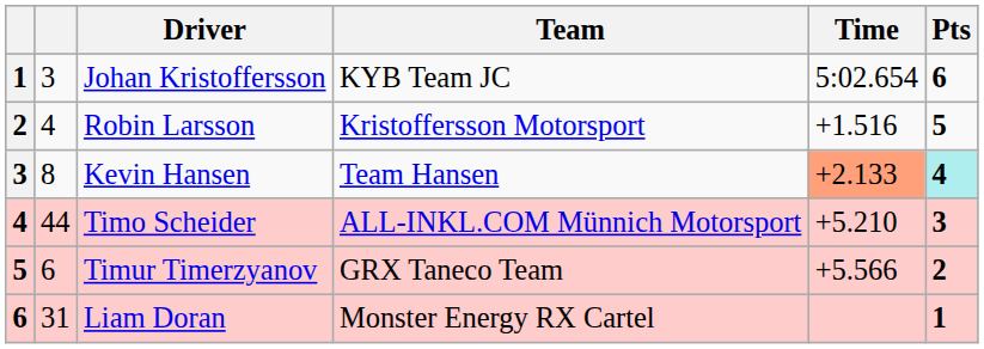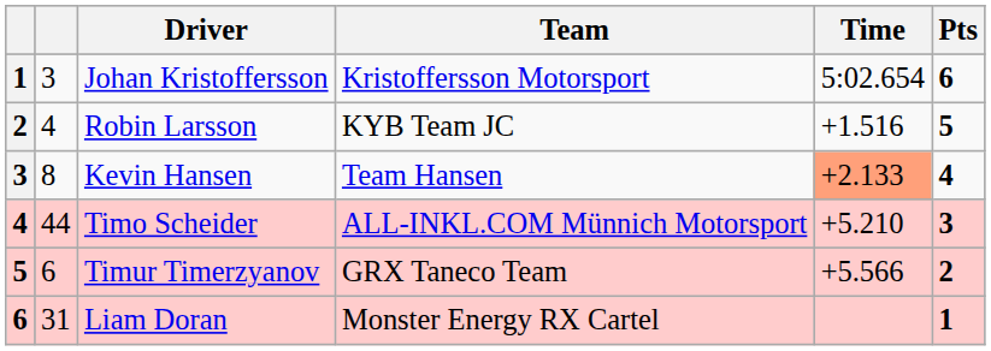Johan Kristoffersson | Team: KYB Team JC -> Kristoffersson Motorsport
Robin Larsson | Team: Kristoffersson Motorsport -> KYB Team JC
Kevin Hansen | Pts: paleturquoise background -> no background
